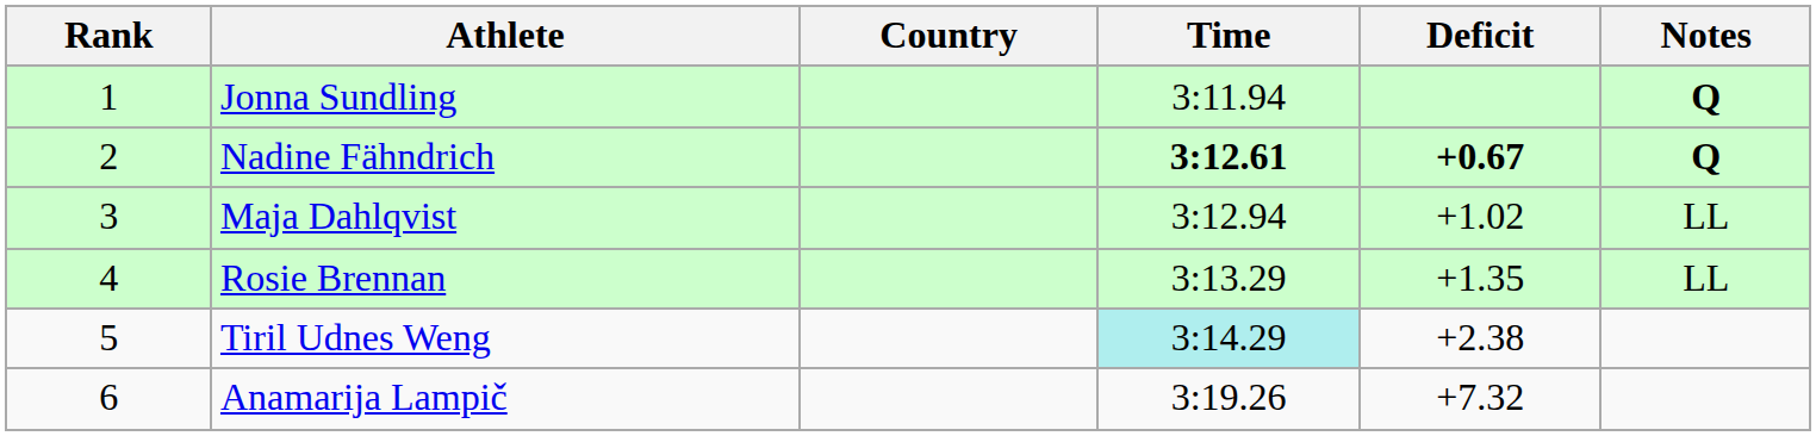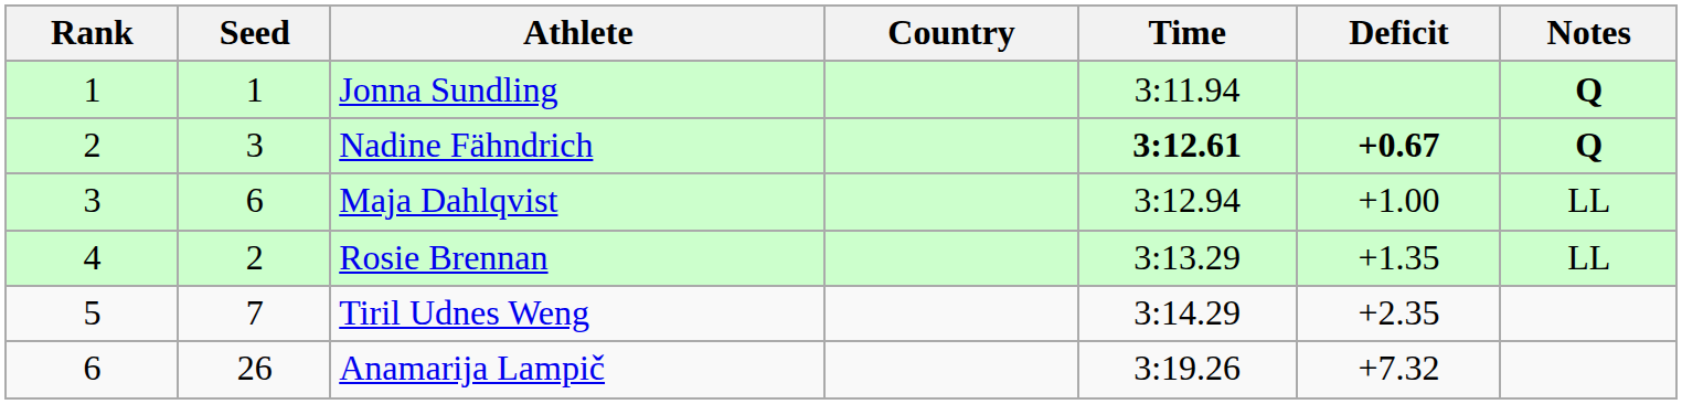+ column: Seed | 1 | 3 | 6 | 2 | 7 | 26
Maja Dahlqvist | Deficit: +1.02 -> +1.00
Tiril Udnes Weng | Time: paleturquoise background -> no background
Tiril Udnes Weng | Deficit: +2.38 -> +2.35
